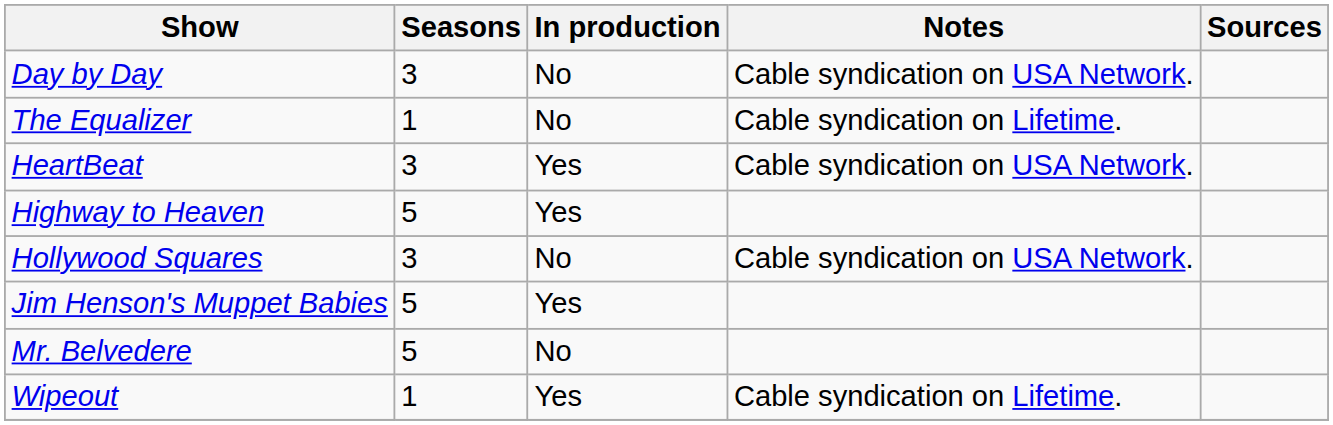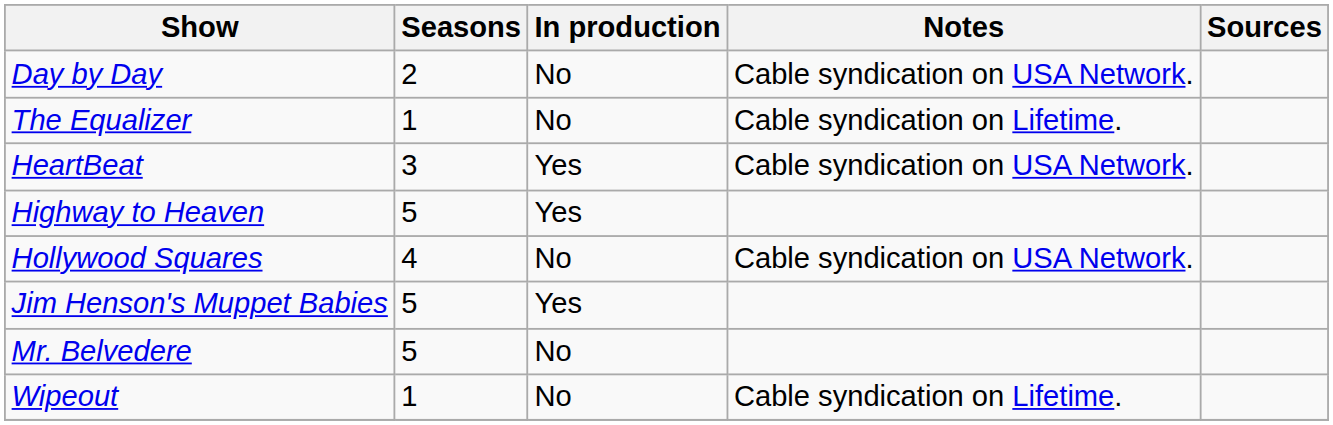Day by Day | Seasons: 3 -> 2
Hollywood Squares | Seasons: 3 -> 4
Wipeout | In production: Yes -> No
